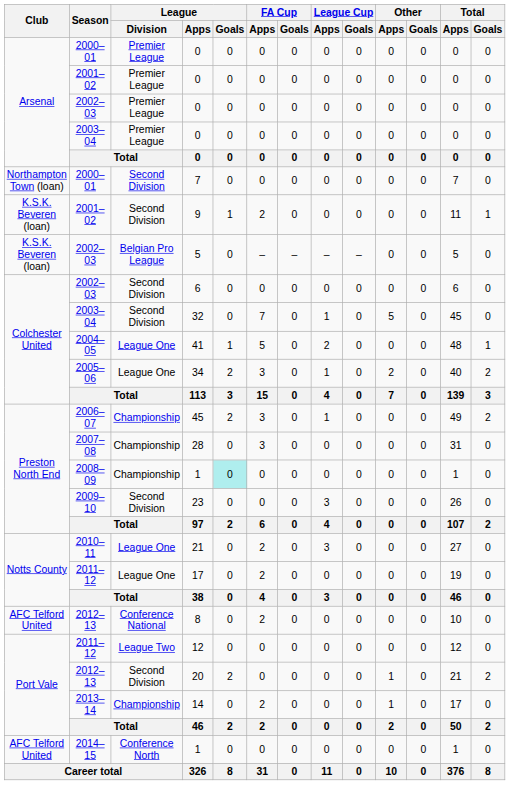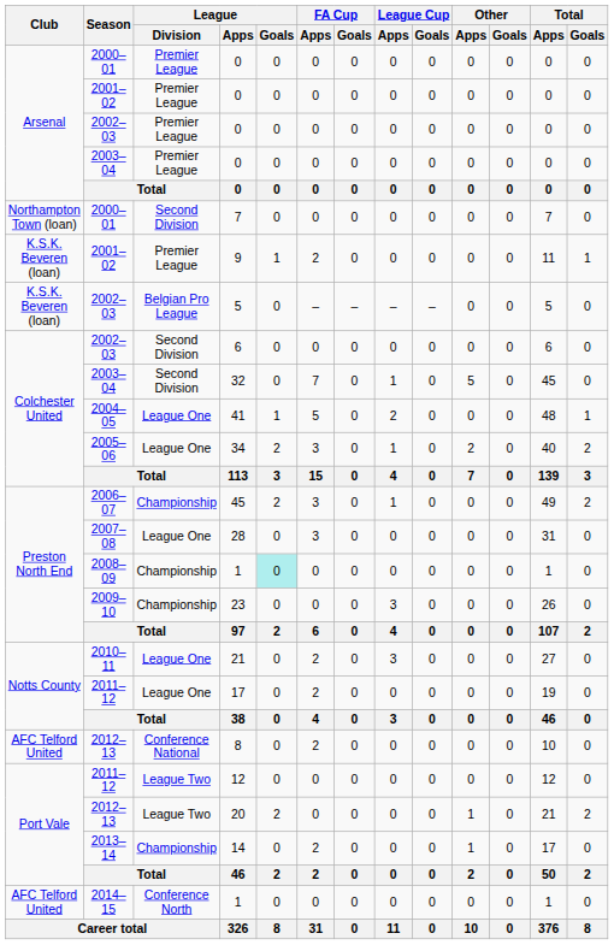9 | League / Division: Second Division -> Premier League
28 | League / Division: Championship -> League One
23 | League / Division: Second Division -> Championship
20 | League / Division: Second Division -> League Two
